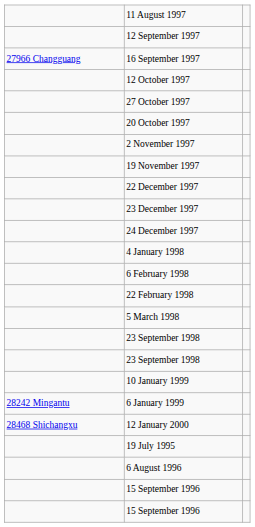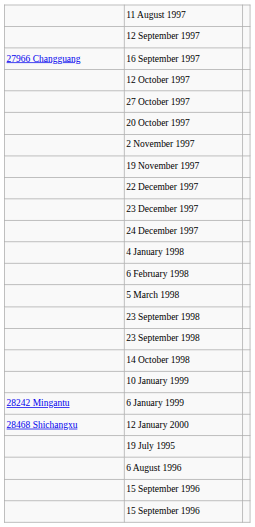- row: 22 February 1998
+ row: 14 October 1998
